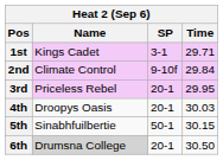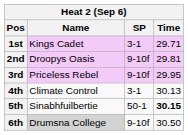2nd | Name: Climate Control -> Droopys Oasis
2nd | Time: 29.84 -> 29.81
3rd | SP: 20-1 -> 9-10f
4th | Name: Droopys Oasis -> Climate Control
4th | SP: 20-1 -> 3-1
4th | Time: 30.03 -> 30.13
5th | Time: normal -> bold
6th | SP: 20-1 -> 9-10f
